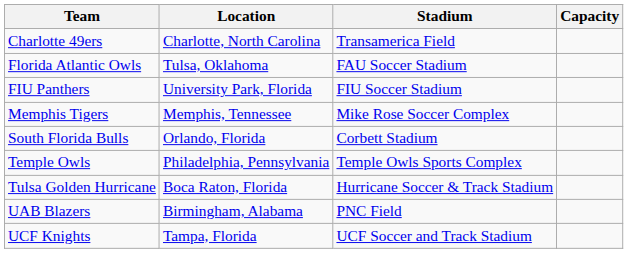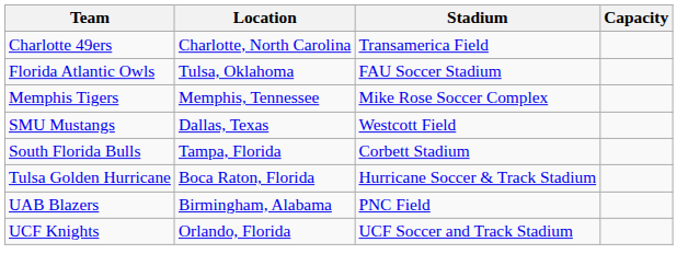- row: FIU Panthers | University Park, Florida | FIU Soccer Stadium
+ row: SMU Mustangs | Dallas, Texas | Westcott Field
South Florida Bulls | Location: Orlando, Florida -> Tampa, Florida
- row: Temple Owls | Philadelphia, Pennsylvania | Temple Owls Sports Complex
UCF Knights | Location: Tampa, Florida -> Orlando, Florida
